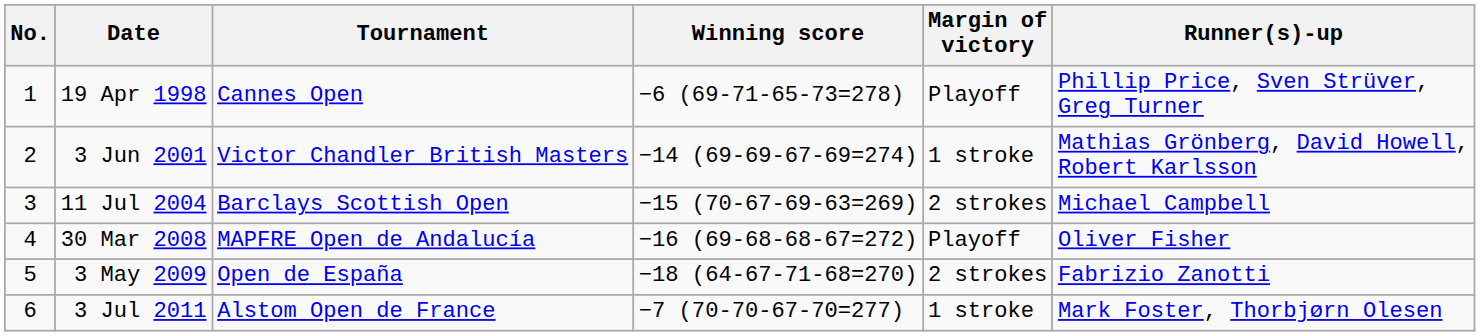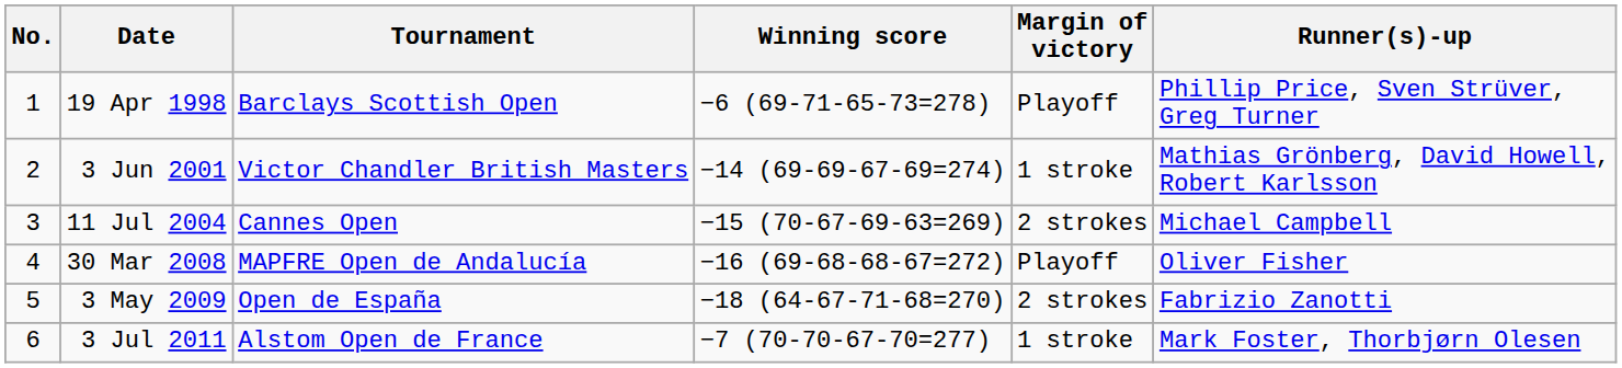19 Apr 1998 | Tournament: Cannes Open -> Barclays Scottish Open
11 Jul 2004 | Tournament: Barclays Scottish Open -> Cannes Open
